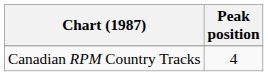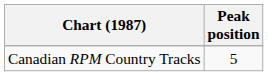Canadian RPM Country Tracks | Peak position: 4 -> 5
